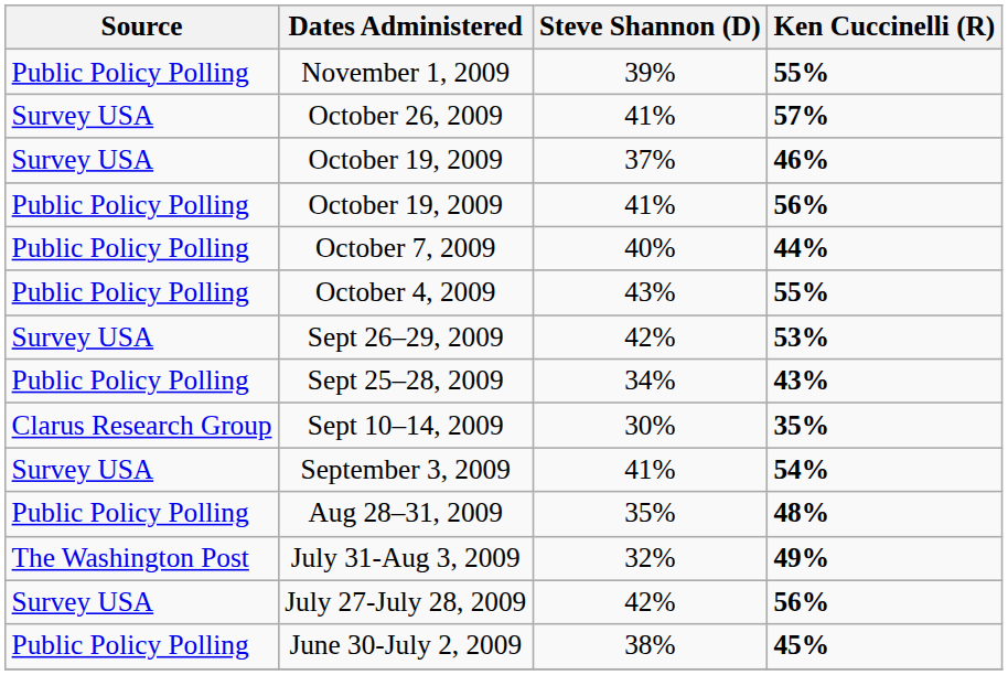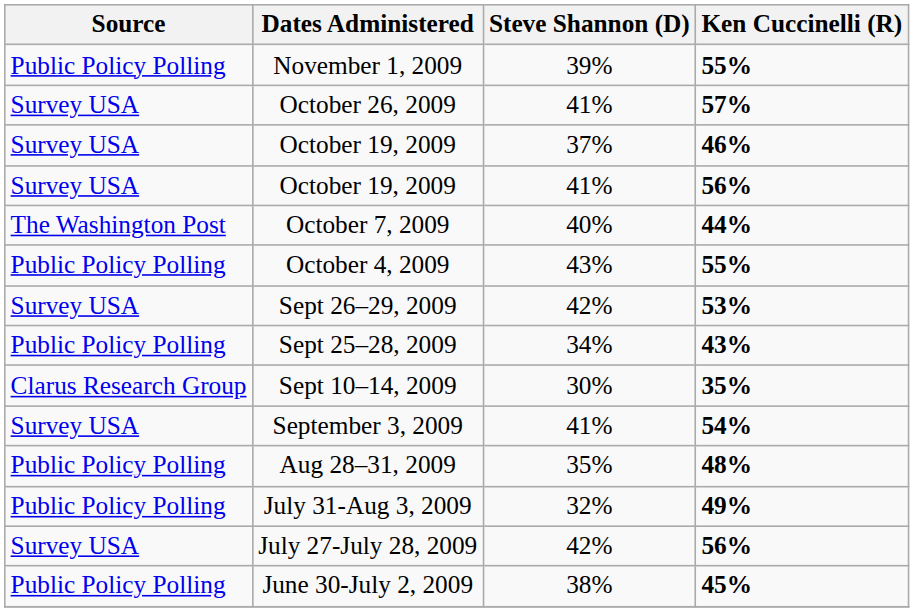October 19, 2009 / 41% | Source: Public Policy Polling -> Survey USA
October 7, 2009 | Source: Public Policy Polling -> The Washington Post
July 31-Aug 3, 2009 | Source: The Washington Post -> Public Policy Polling
